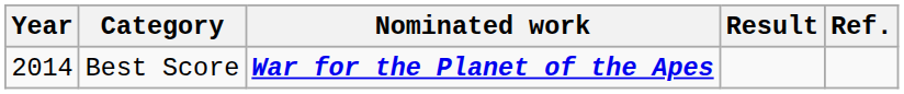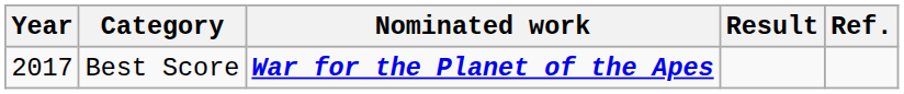Best Score | Year: 2014 -> 2017
